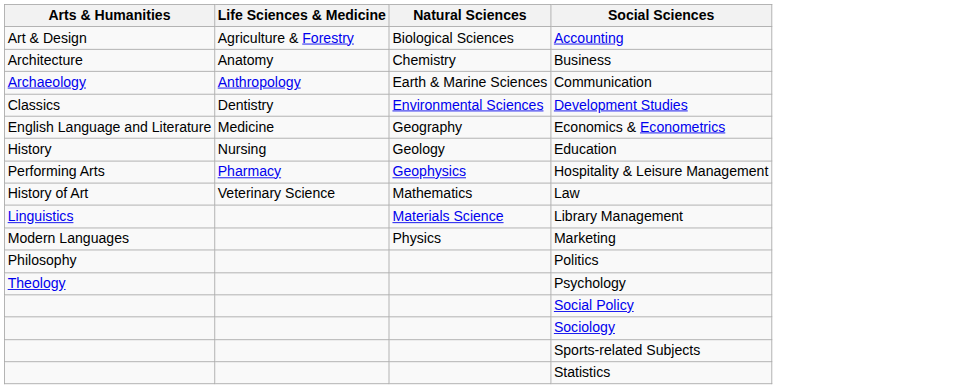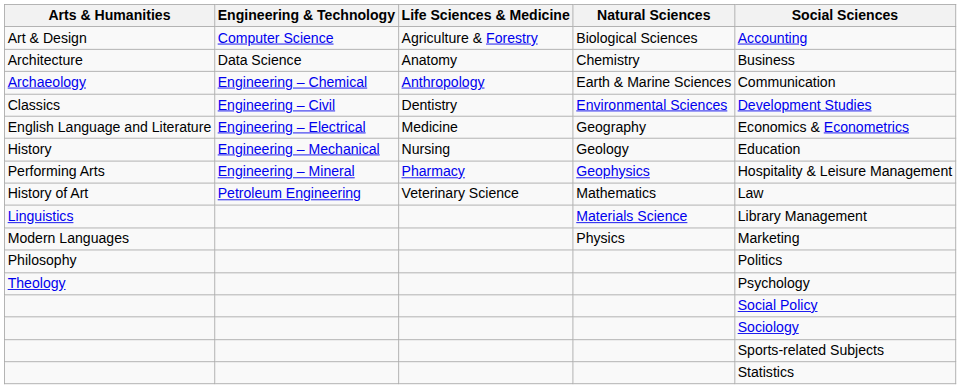+ column: Engineering & Technology | Computer Science | Data Science | Engineering – Chemical | Engineering – Civil | Engineering – Electrical | Engineering – Mechanical | Engineering – Mineral | Petroleum Engineering
